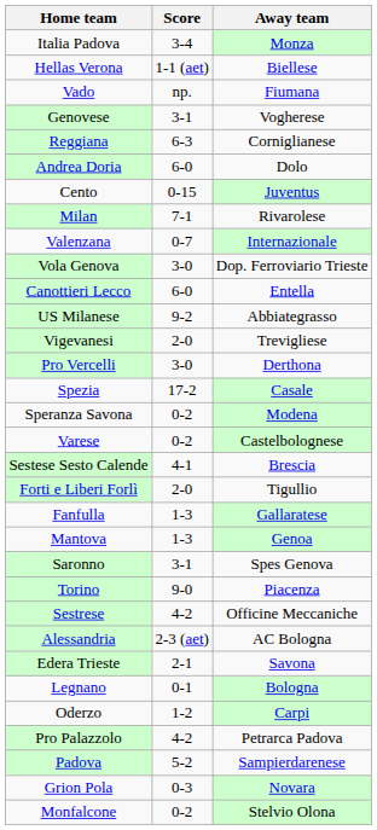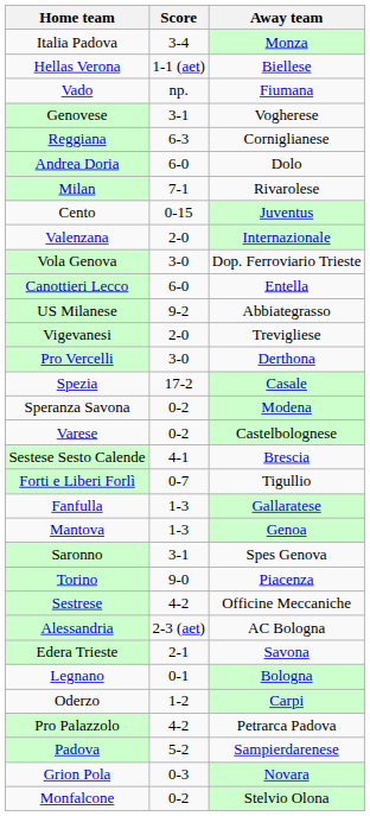rows swapped: Milan <-> Cento
Valenzana | Score: 0-7 -> 2-0
Forti e Liberi Forlì | Score: 2-0 -> 0-7
